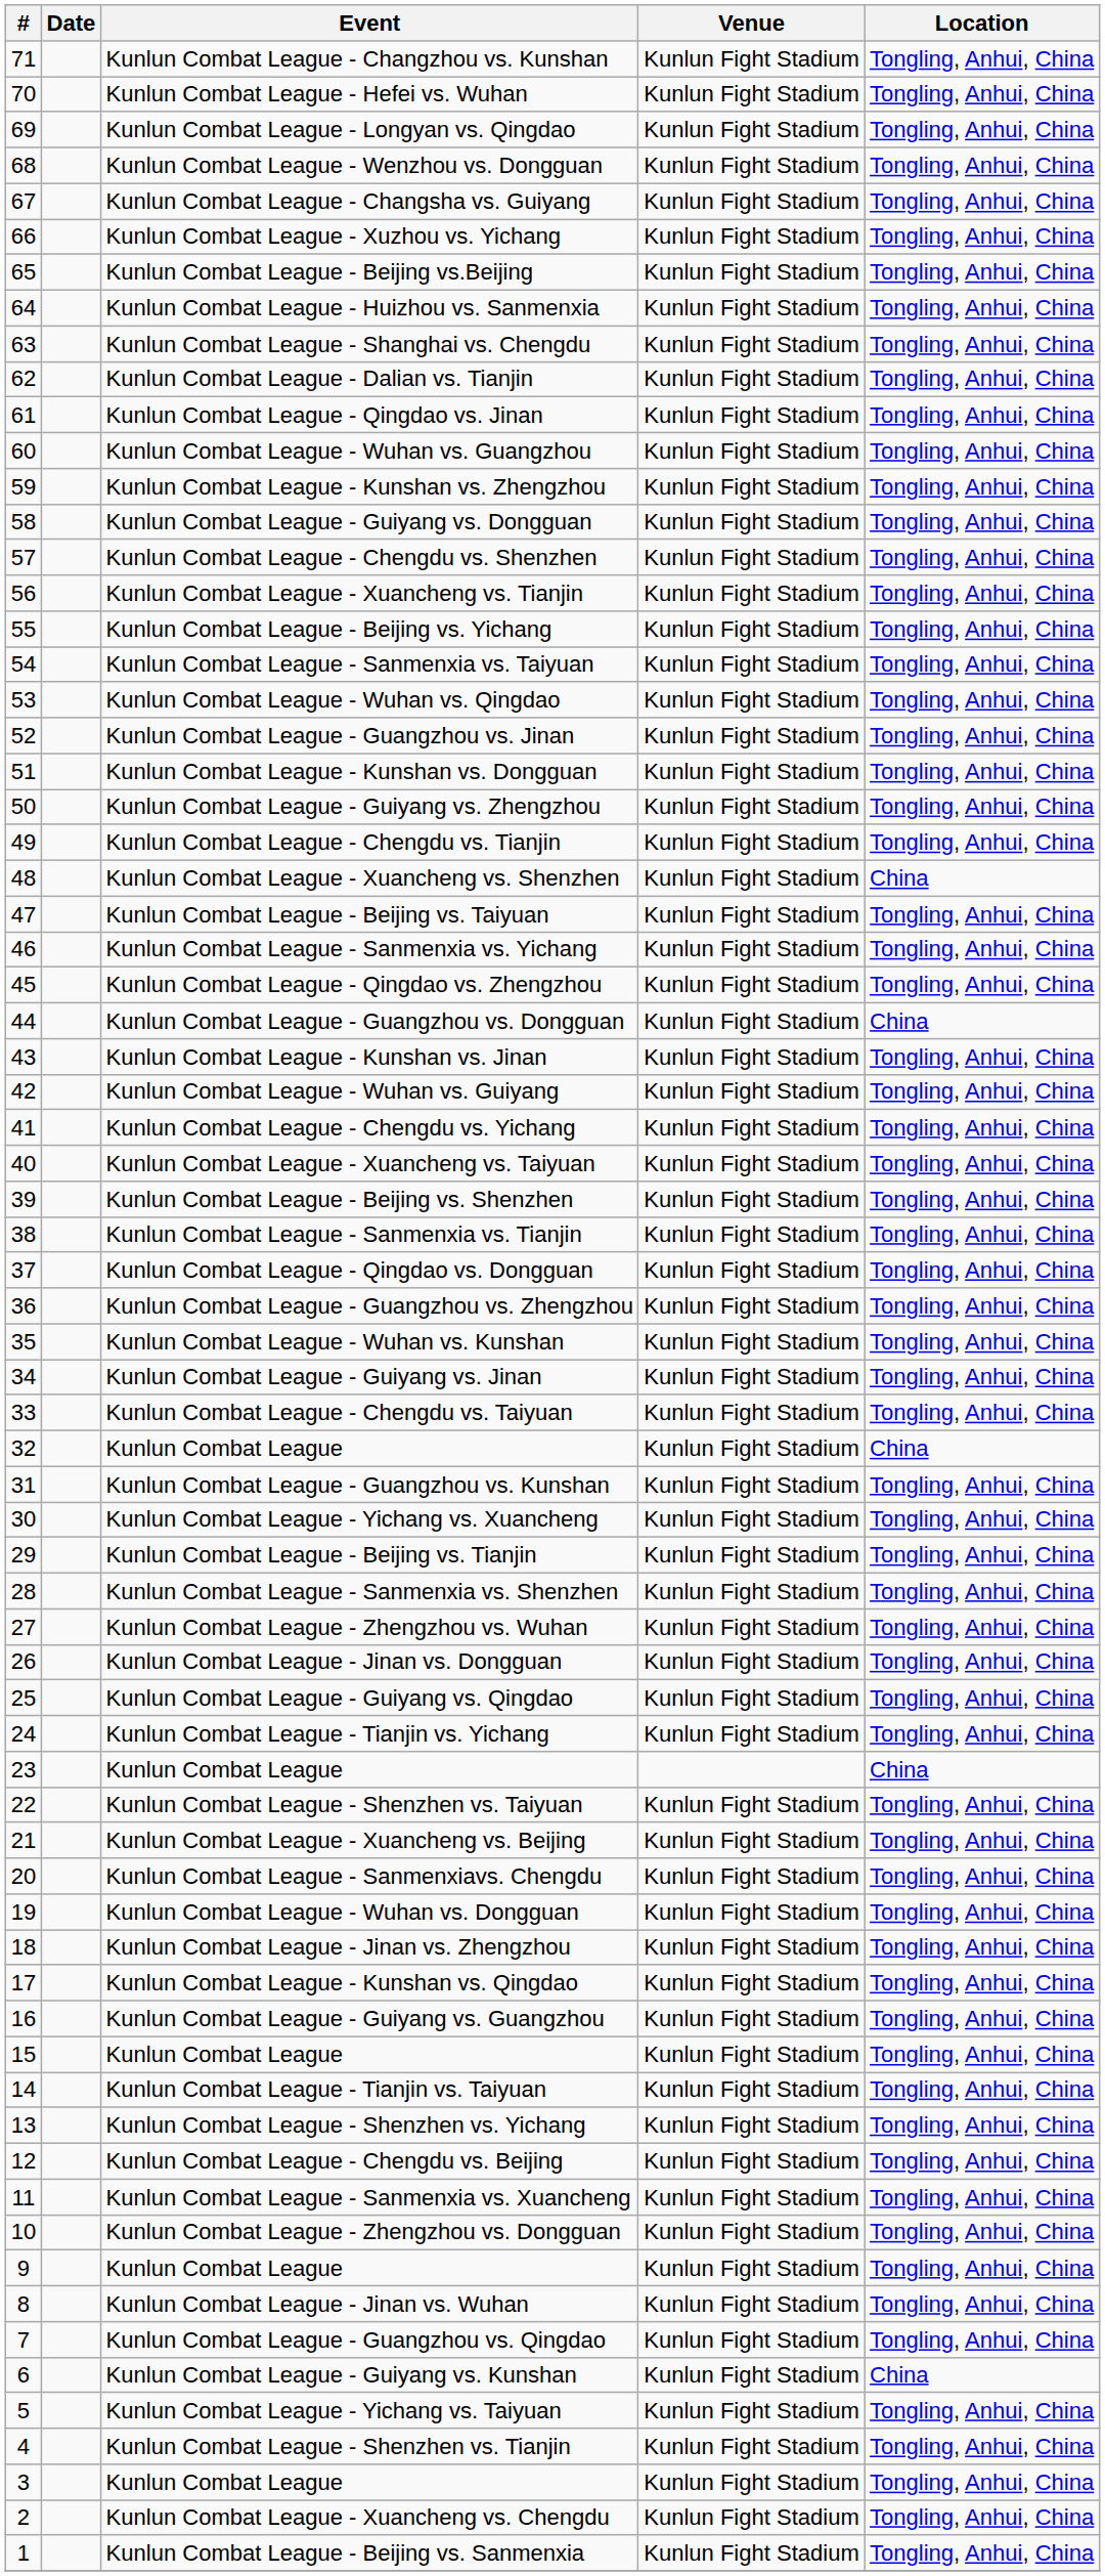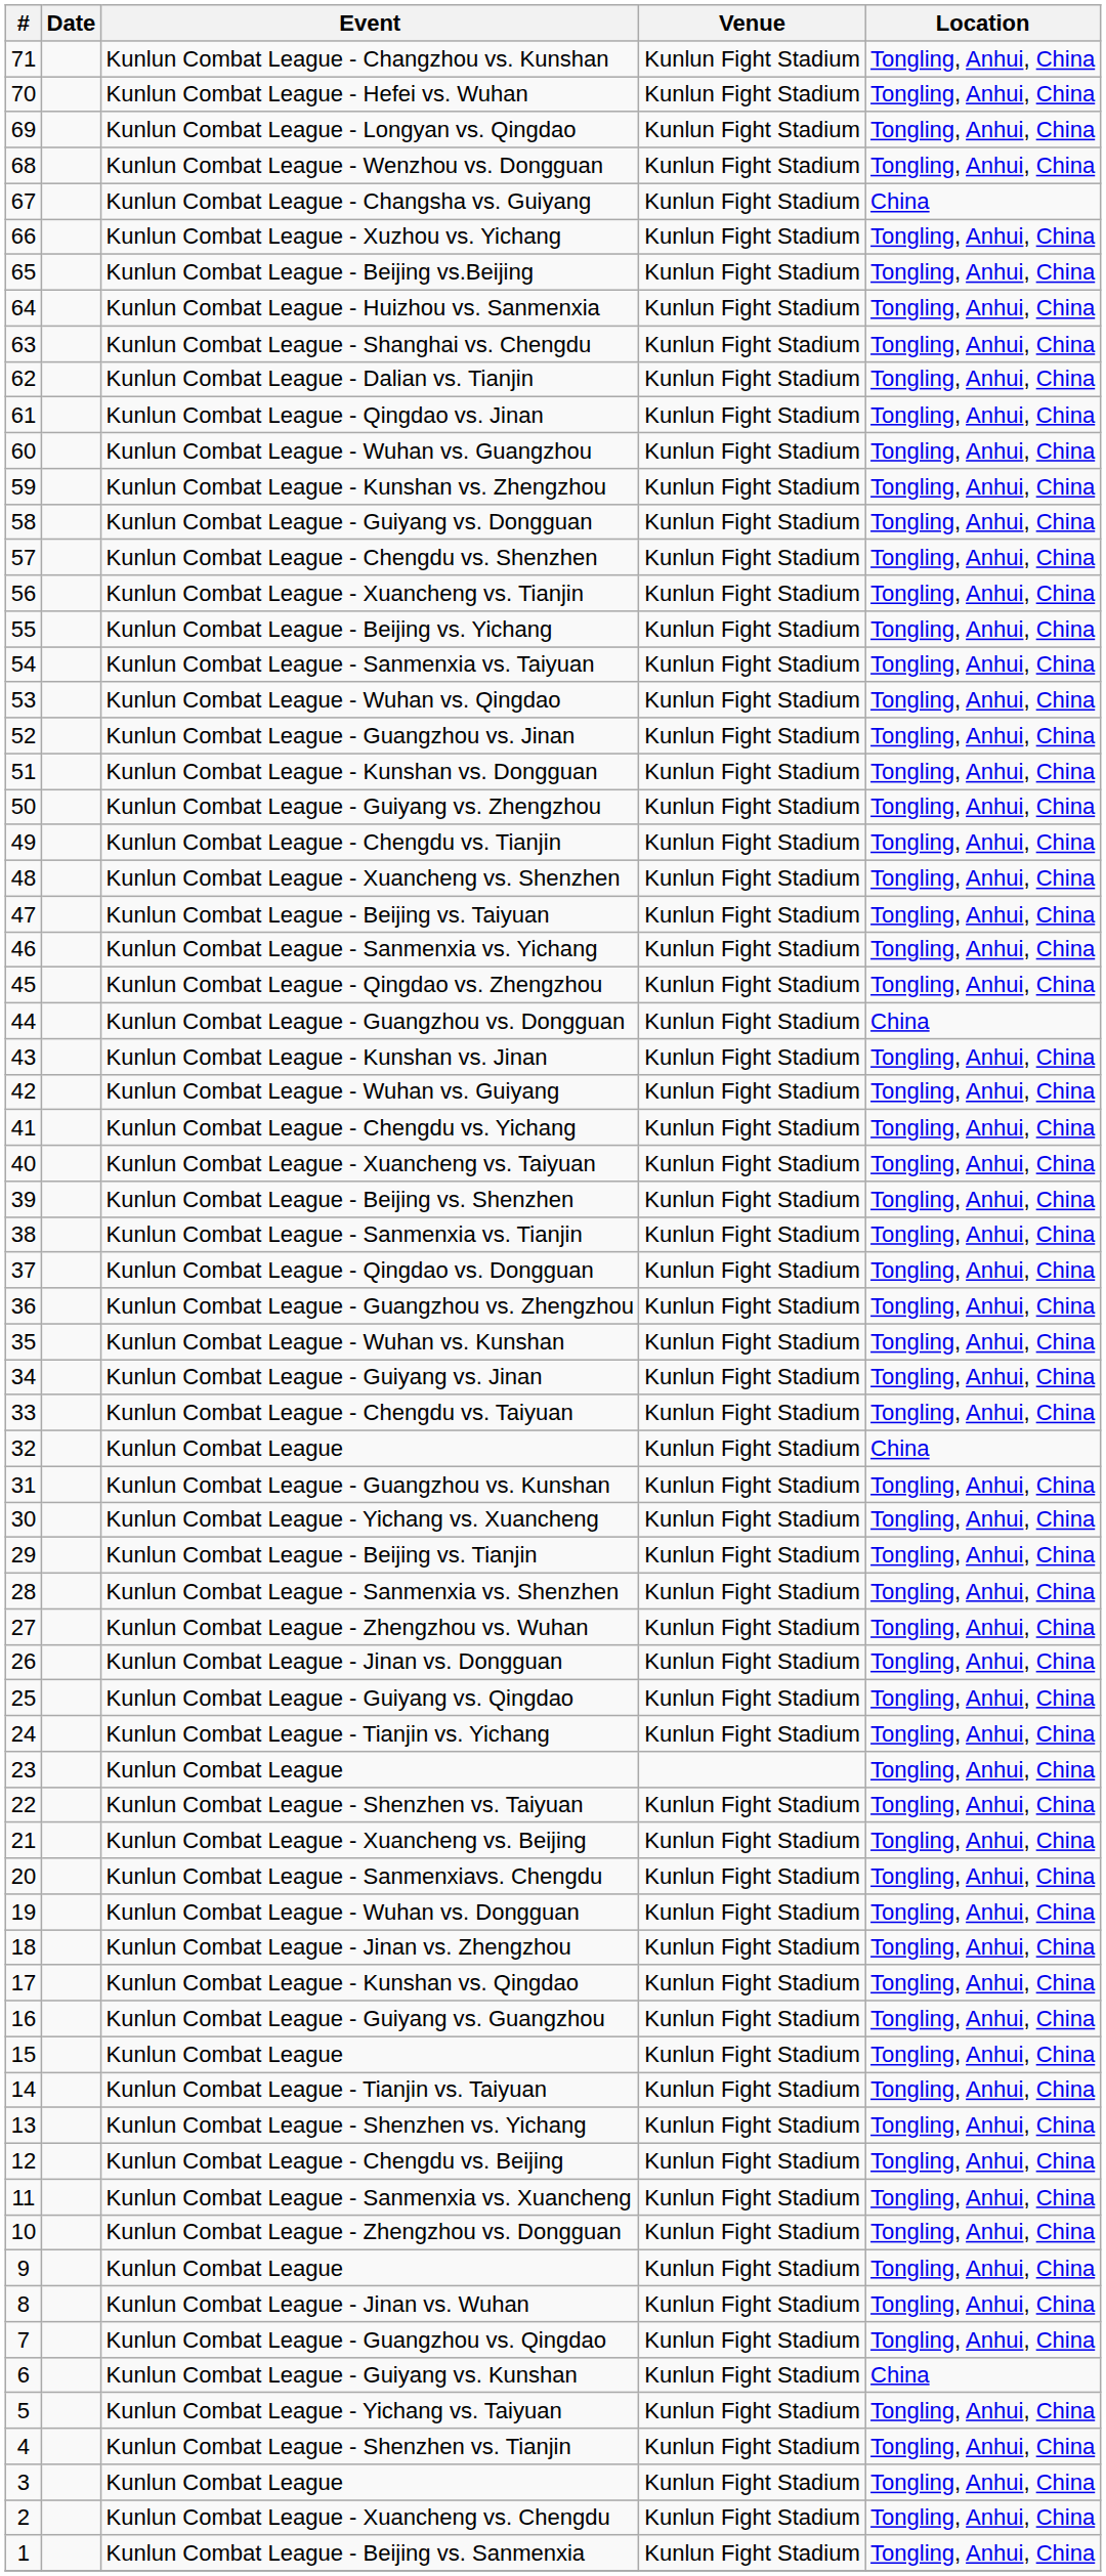Kunlun Combat League - Changsha vs. Guiyang | Location: Tongling, Anhui, China -> China
Kunlun Combat League - Xuancheng vs. Shenzhen | Location: China -> Tongling, Anhui, China
23 / Kunlun Combat League | Location: China -> Tongling, Anhui, China
